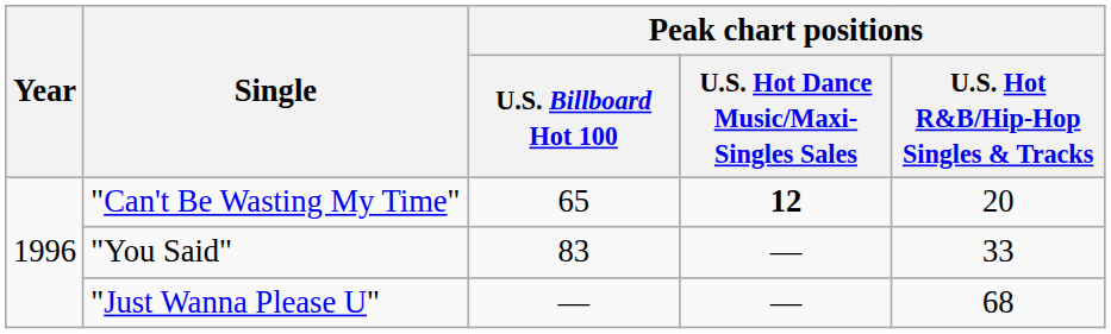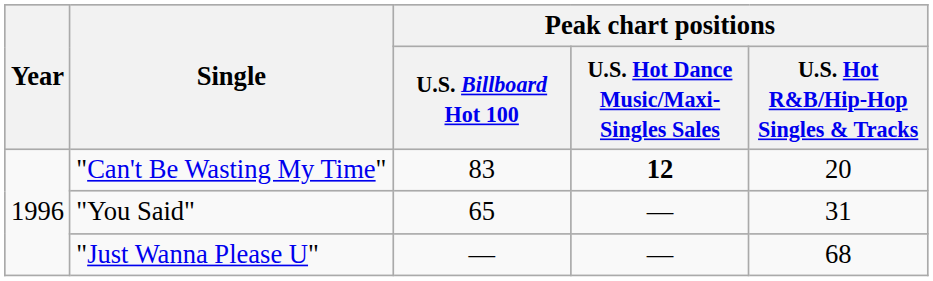"Can't Be Wasting My Time" | Peak chart positions / U.S. Billboard Hot 100: 65 -> 83
"You Said" | Peak chart positions / U.S. Billboard Hot 100: 83 -> 65
"You Said" | Peak chart positions / U.S. Hot R&B/Hip-Hop Singles & Tracks: 33 -> 31
